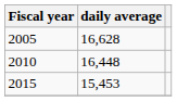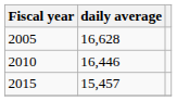2010 | daily average: 16,448 -> 16,446
2015 | daily average: 15,453 -> 15,457
